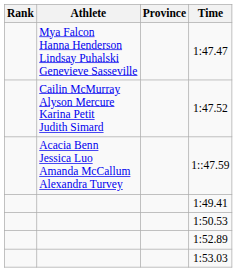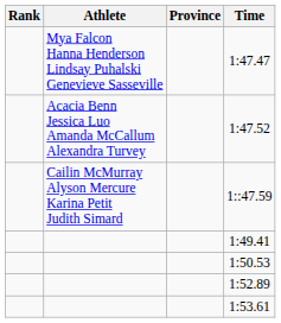1:47.52 | Athlete: Cailin McMurray Alyson Mercure Karina Petit Judith Simard -> Acacia Benn Jessica Luo Amanda McCallum Alexandra Turvey
1::47.59 | Athlete: Acacia Benn Jessica Luo Amanda McCallum Alexandra Turvey -> Cailin McMurray Alyson Mercure Karina Petit Judith Simard
- row: 1:53.03
+ row: 1:53.61
